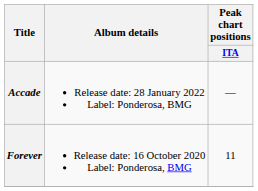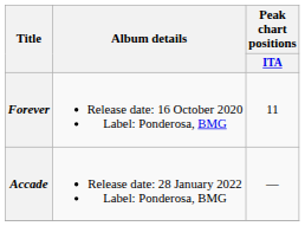rows swapped: Forever <-> Accade
